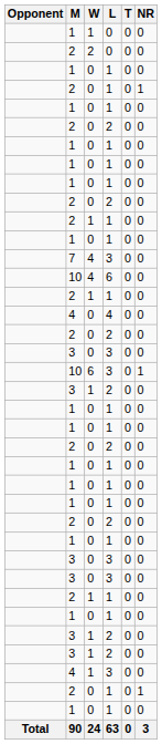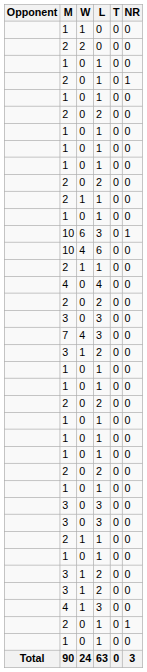rows swapped: 7 <-> 10 / 3
